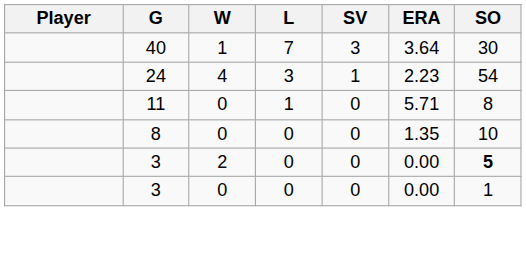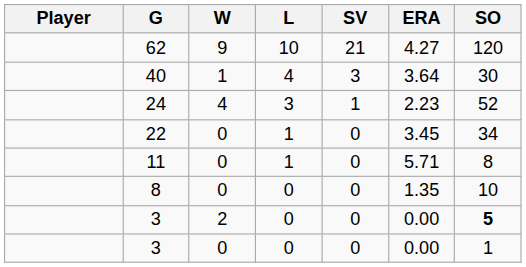+ row: 62 | 9 | 10 | 21 | 4.27 | 120
40 | L: 7 -> 4
24 | SO: 54 -> 52
+ row: 22 | 0 | 1 | 0 | 3.45 | 34
